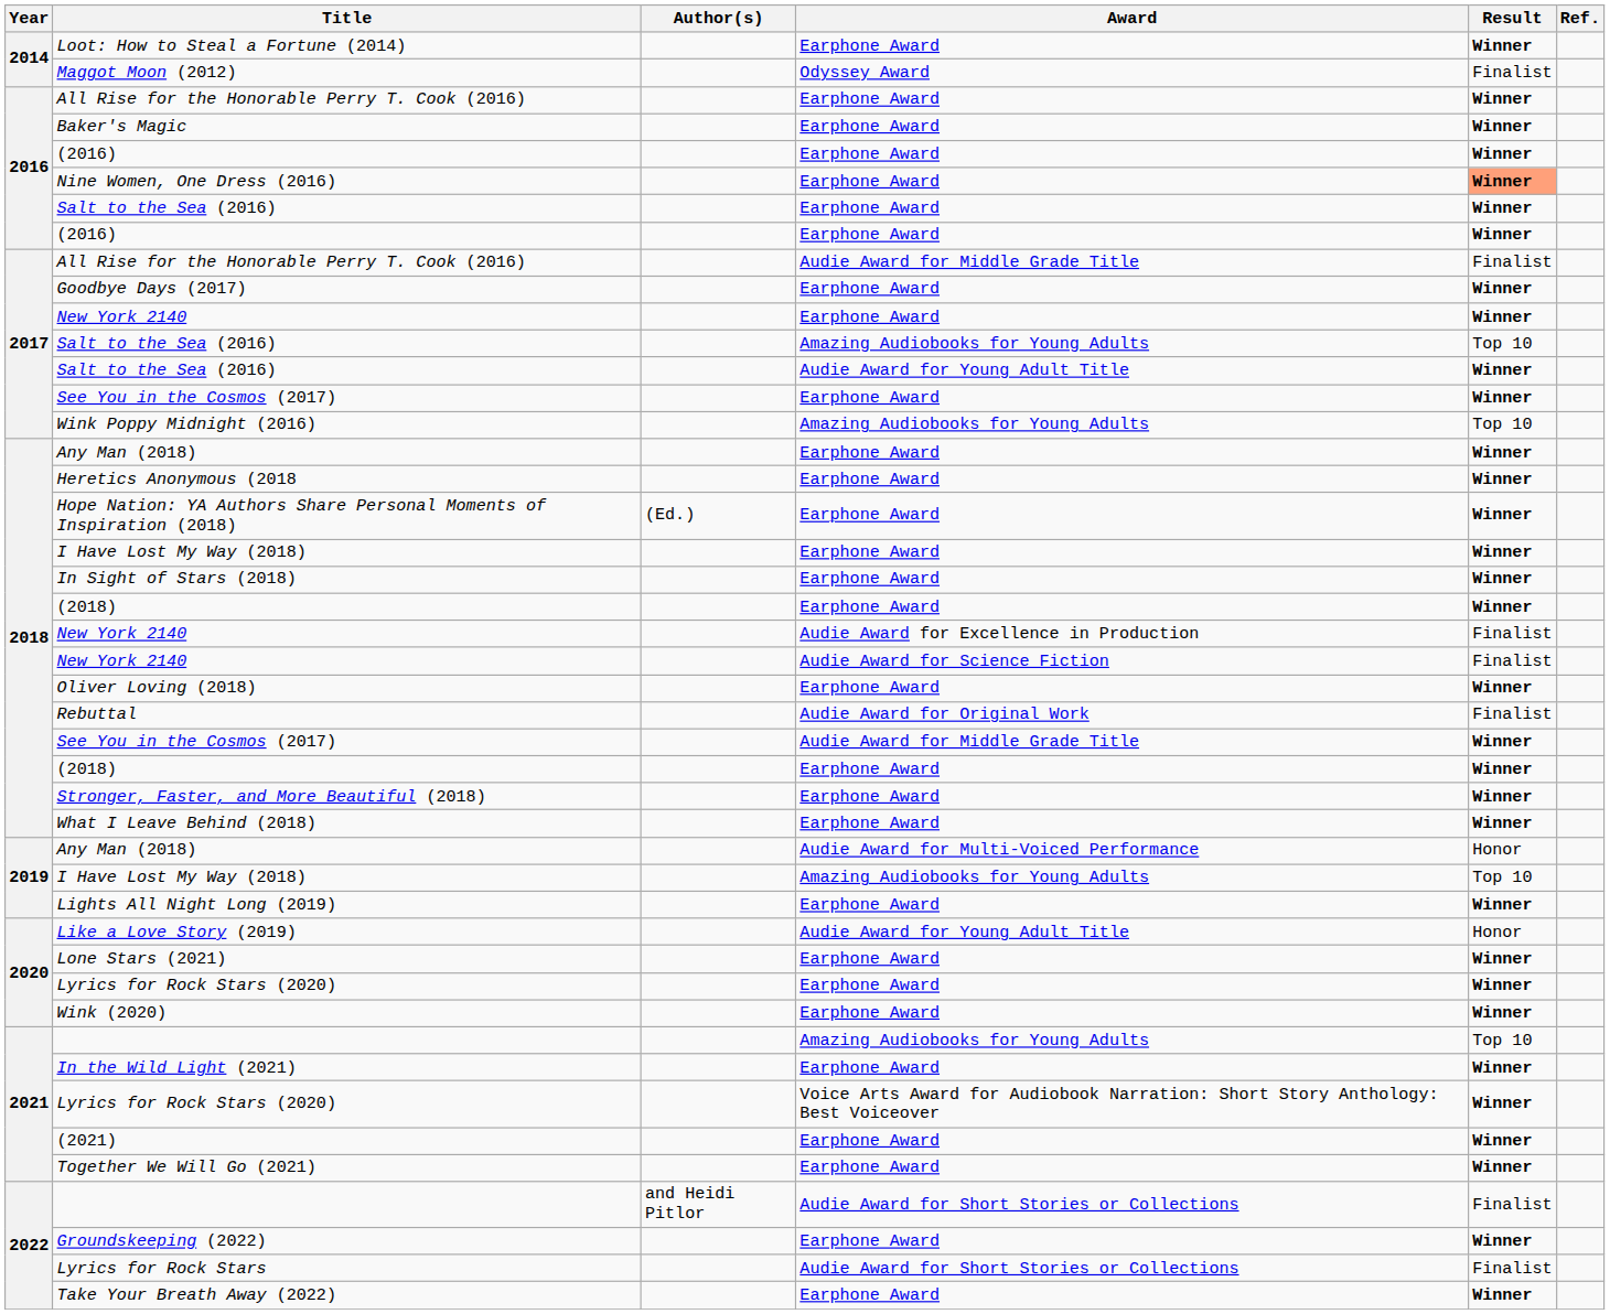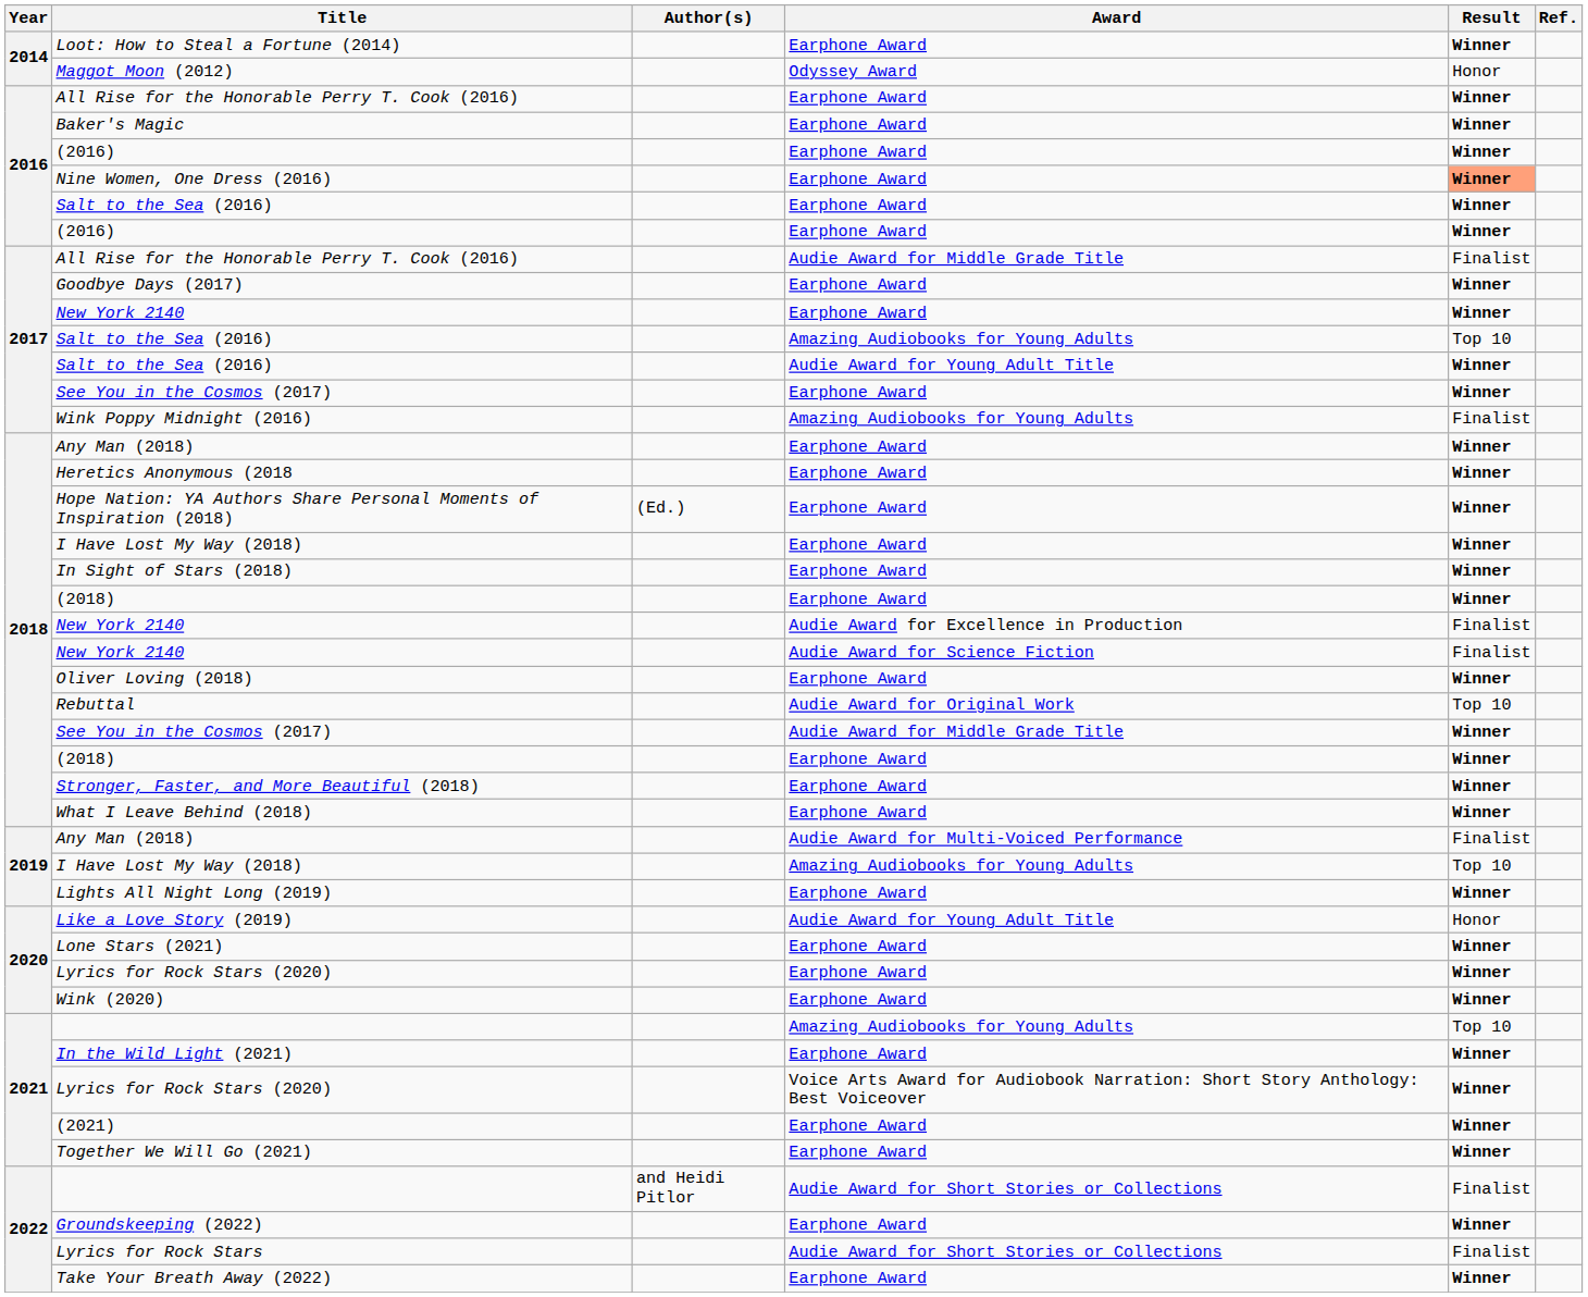Maggot Moon (2012) | Result: Finalist -> Honor
Wink Poppy Midnight (2016) | Result: Top 10 -> Finalist
Rebuttal | Result: Finalist -> Top 10
Any Man (2018) / Audie Award for Multi-Voiced Performance | Result: Honor -> Finalist
